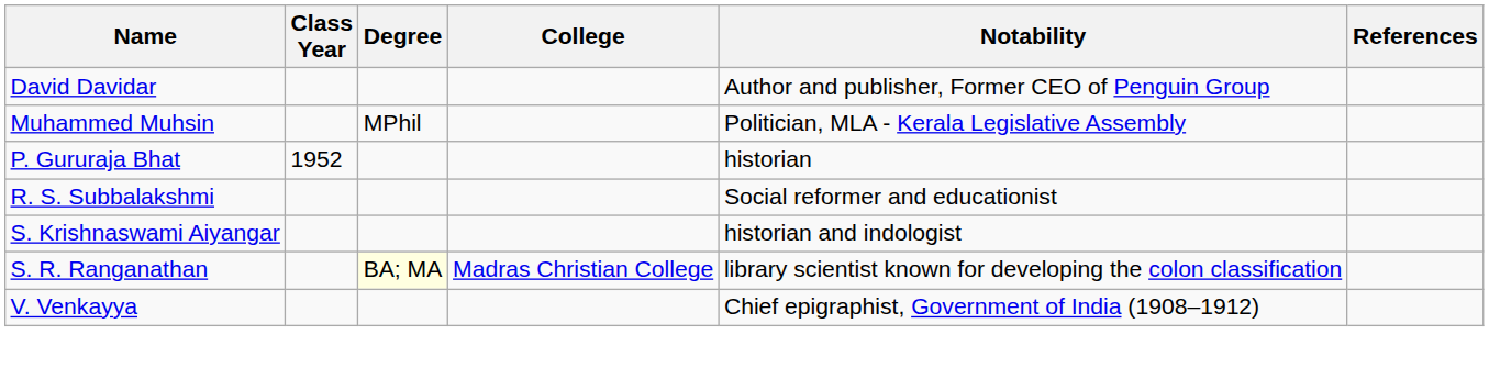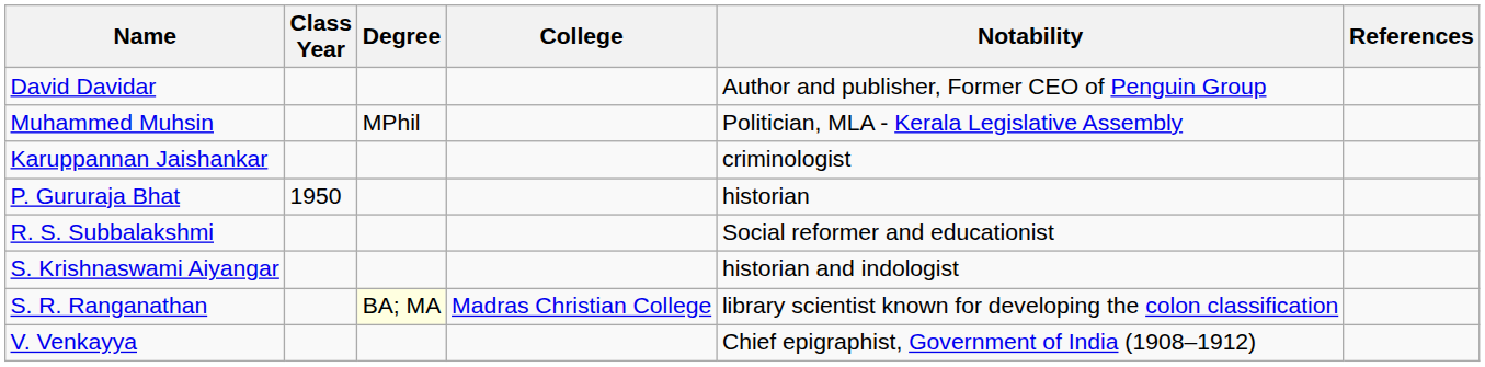+ row: Karuppannan Jaishankar | criminologist
P. Gururaja Bhat | Class Year: 1952 -> 1950
